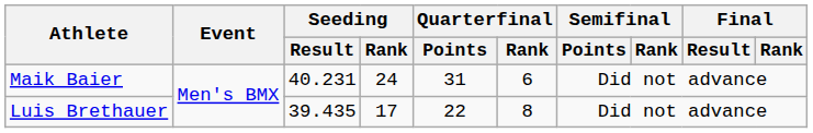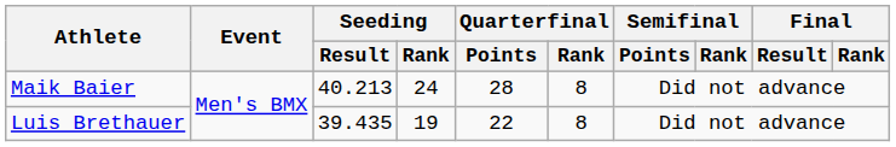Maik Baier | Seeding / Result: 40.231 -> 40.213
Maik Baier | Quarterfinal / Points: 31 -> 28
Maik Baier | Quarterfinal / Rank: 6 -> 8
Luis Brethauer | Seeding / Rank: 17 -> 19
